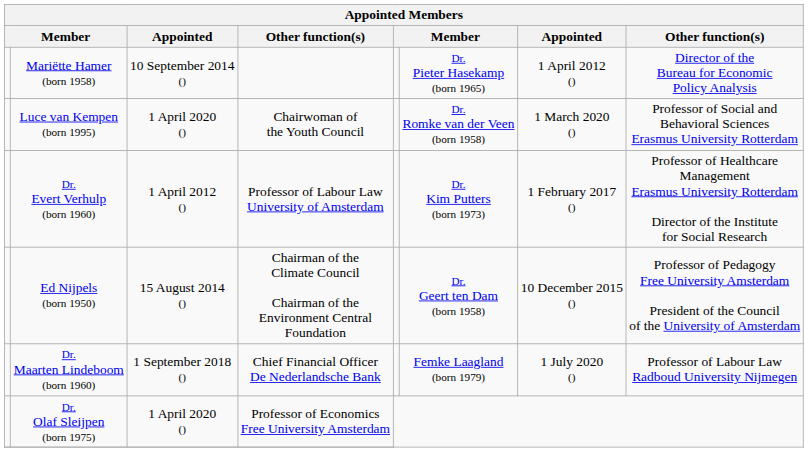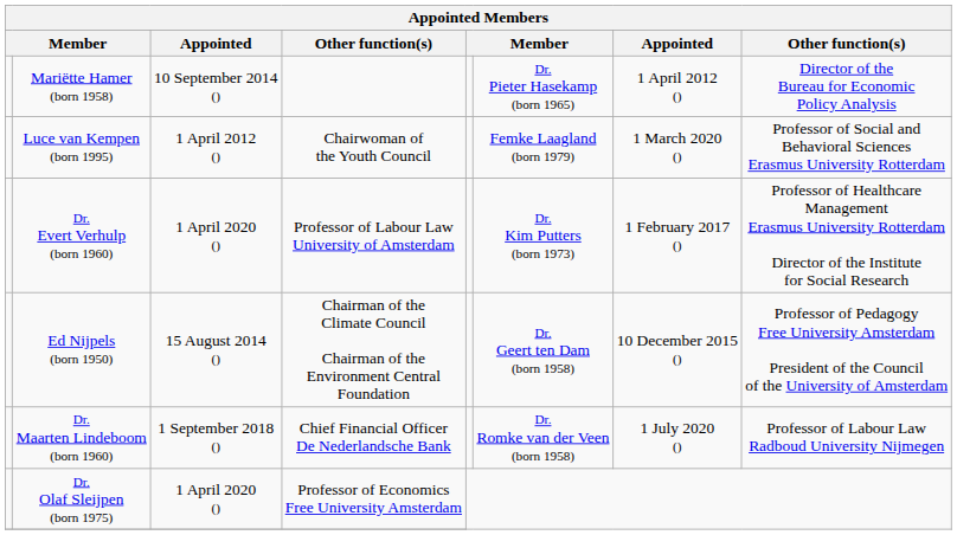Luce van Kempen (born 1995) | column 3: 1 April 2020 () -> 1 April 2012 ()
Luce van Kempen (born 1995) | column 6: Dr. Romke van der Veen (born 1958) -> Femke Laagland (born 1979)
Dr. Evert Verhulp (born 1960) | column 3: 1 April 2012 () -> 1 April 2020 ()
Dr. Maarten Lindeboom (born 1960) | column 6: Femke Laagland (born 1979) -> Dr. Romke van der Veen (born 1958)
